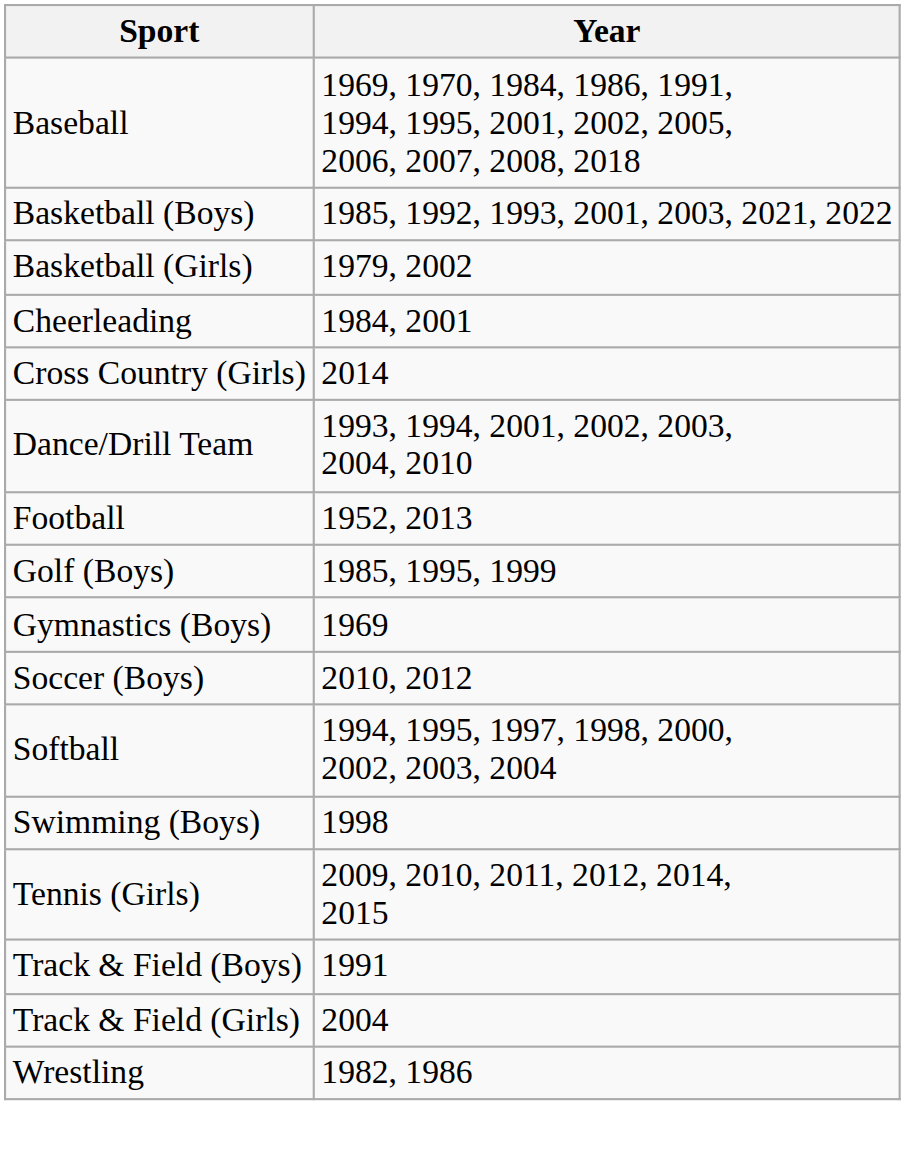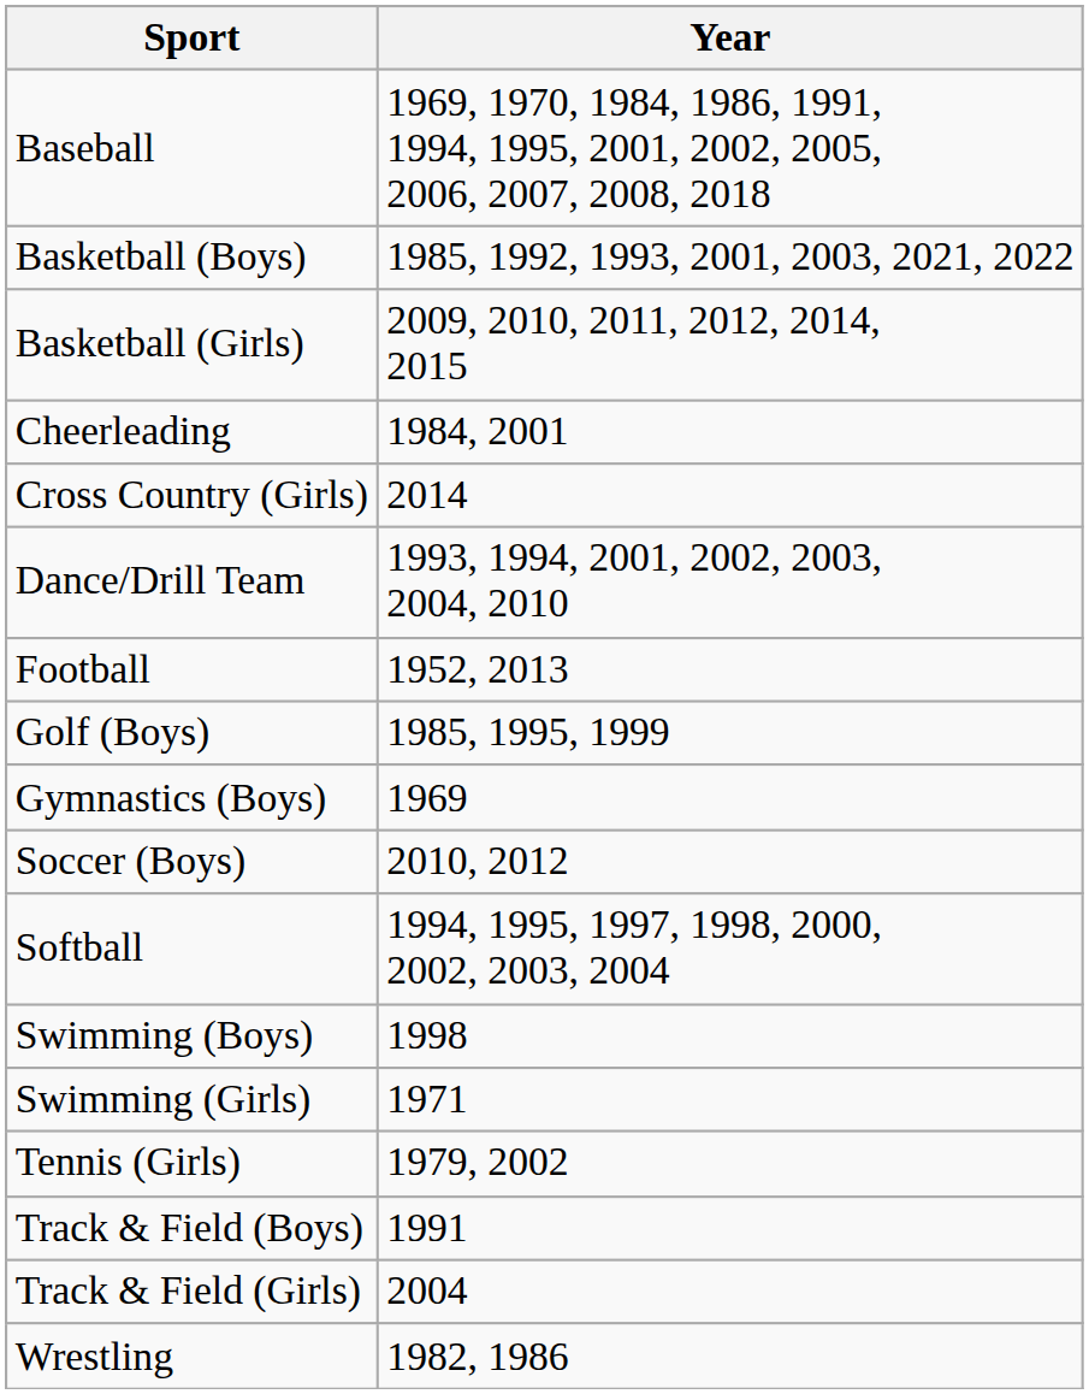Basketball (Girls) | Year: 1979, 2002 -> 2009, 2010, 2011, 2012, 2014, 2015
+ row: Swimming (Girls) | 1971
Tennis (Girls) | Year: 2009, 2010, 2011, 2012, 2014, 2015 -> 1979, 2002
